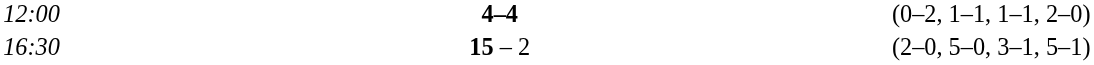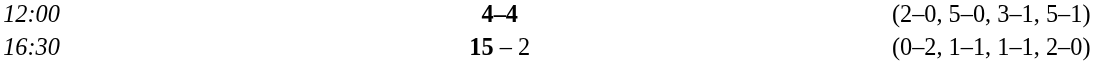12:00 | column 5: (0–2, 1–1, 1–1, 2–0) -> (2–0, 5–0, 3–1, 5–1)
16:30 | column 5: (2–0, 5–0, 3–1, 5–1) -> (0–2, 1–1, 1–1, 2–0)
